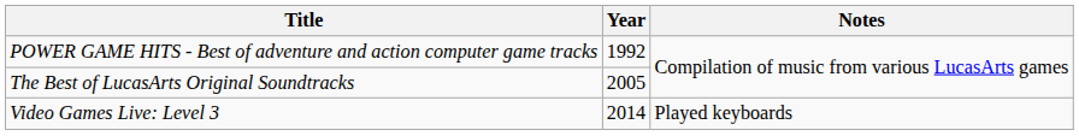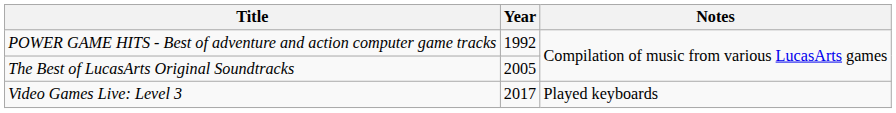Video Games Live: Level 3 | Year: 2014 -> 2017
